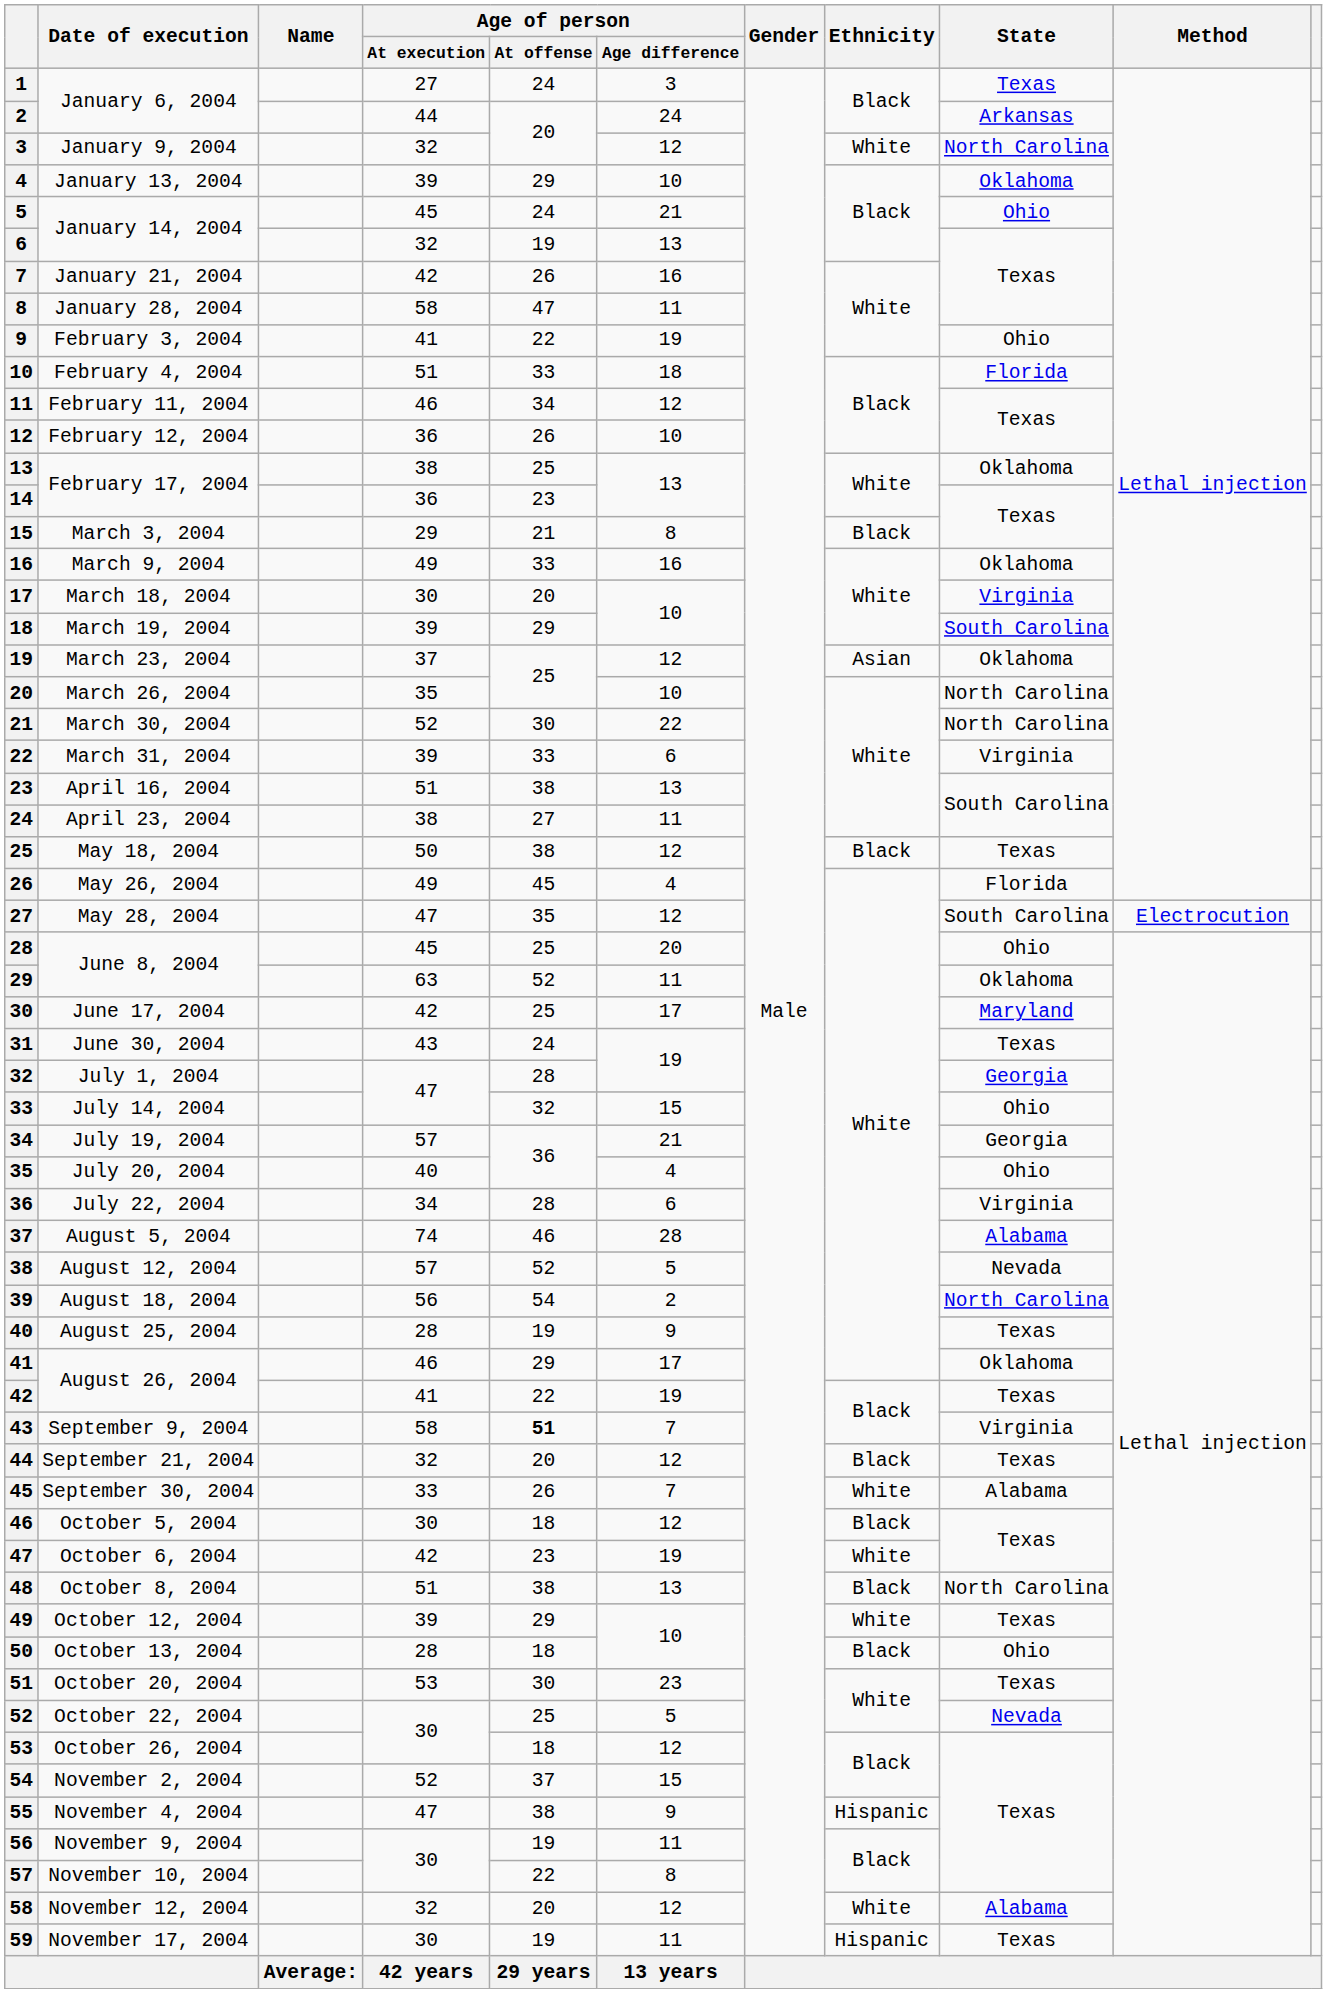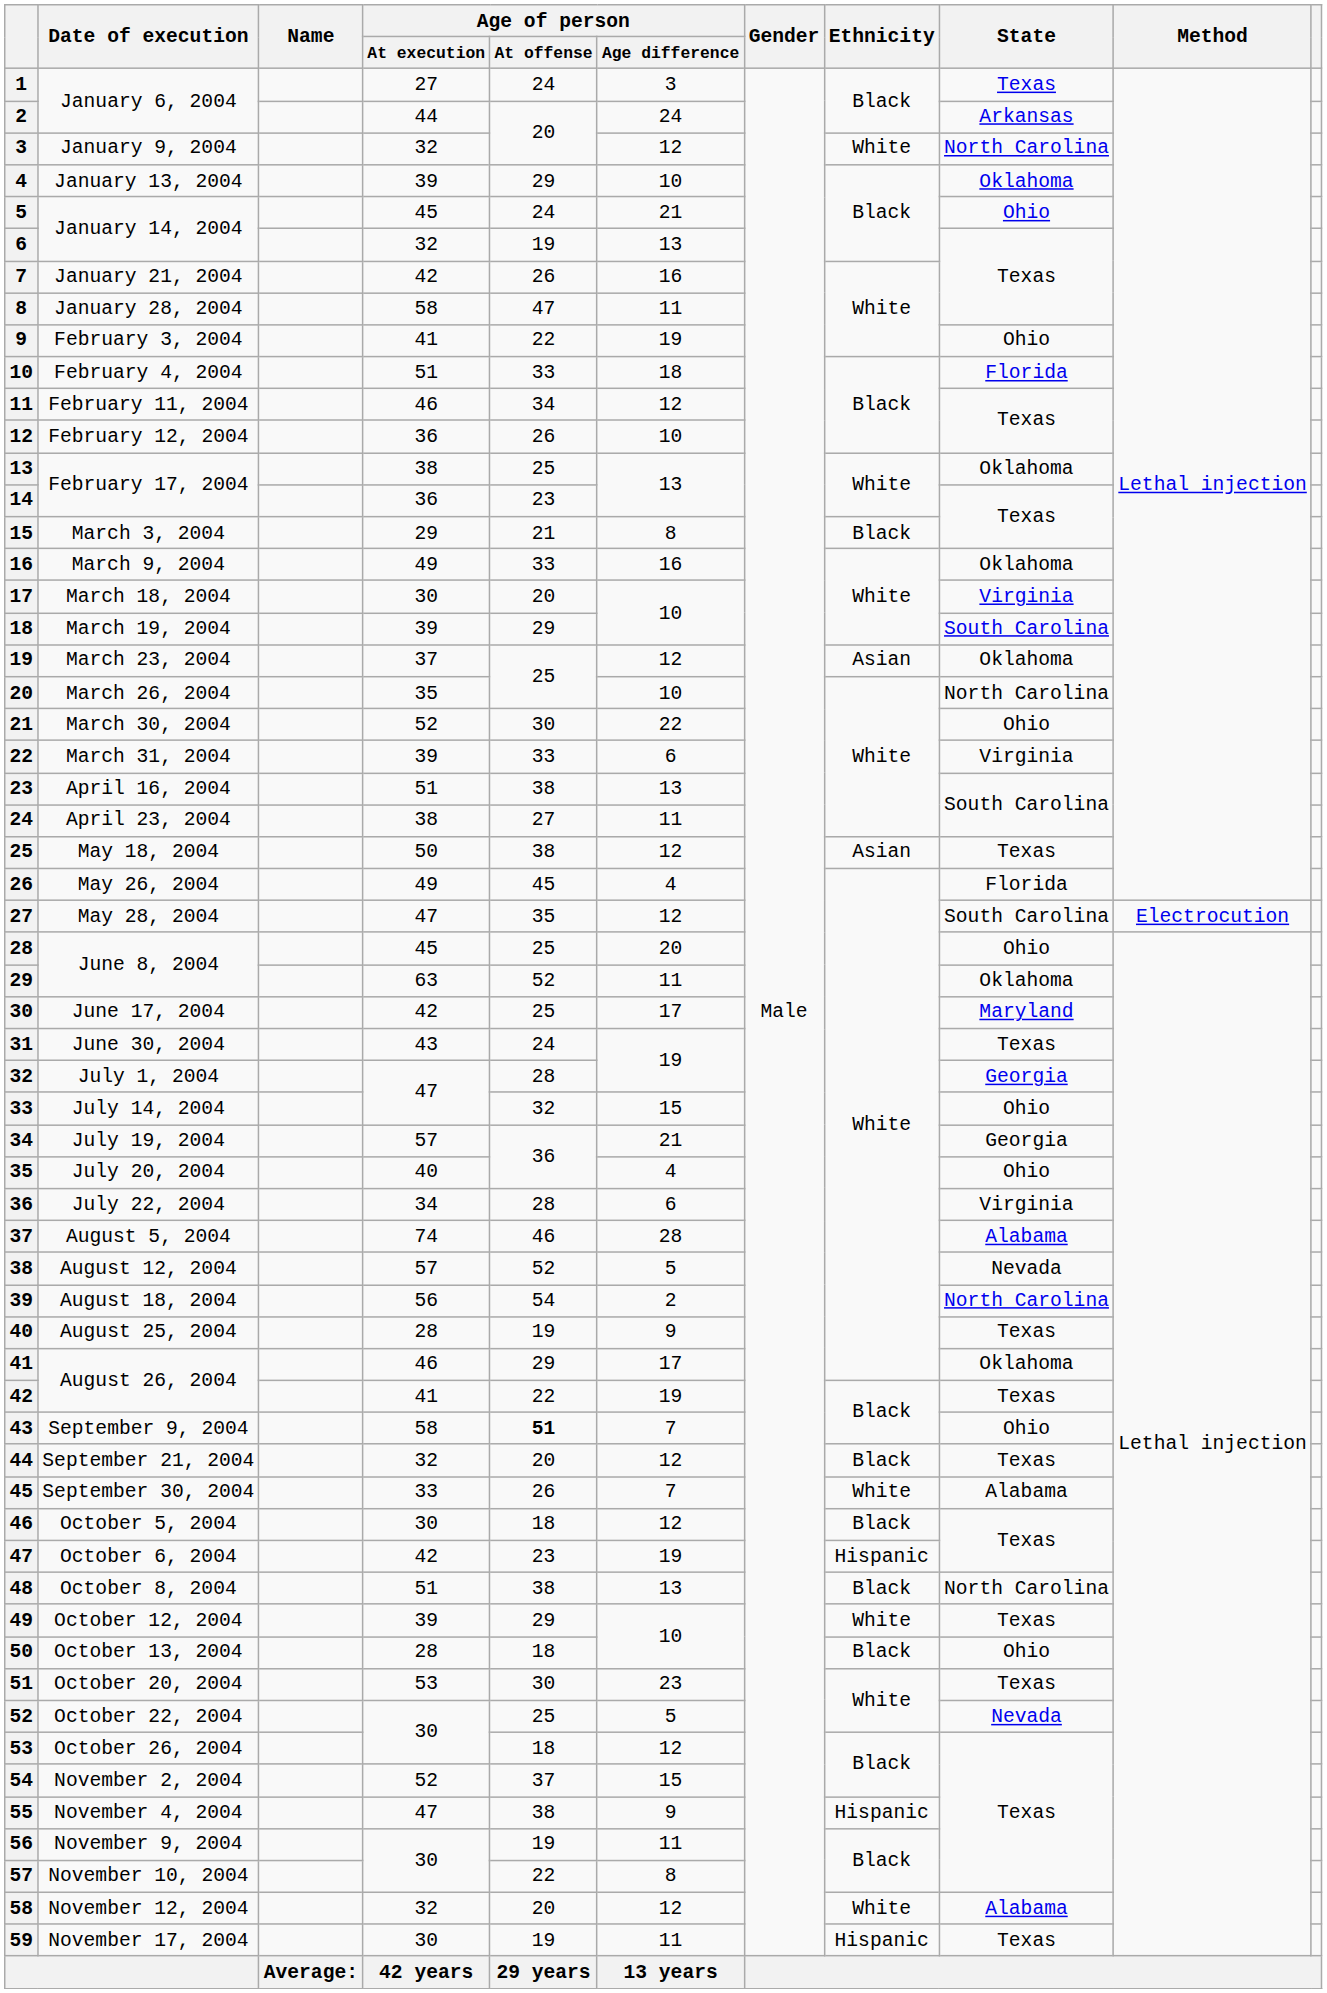March 30, 2004 | State: North Carolina -> Ohio
May 18, 2004 | Ethnicity: Black -> Asian
September 9, 2004 | State: Virginia -> Ohio
October 6, 2004 | Ethnicity: White -> Hispanic
